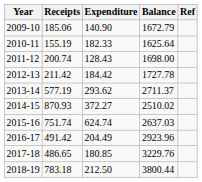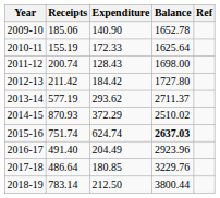2009-10 | Balance: 1672.79 -> 1652.78
2010-11 | Expenditure: 182.33 -> 172.33
2012-13 | Balance: 1727.78 -> 1727.80
2014-15 | Expenditure: 372.27 -> 372.29
2015-16 | Balance: normal -> bold
2016-17 | Receipts: 491.42 -> 491.40
2017-18 | Receipts: 486.65 -> 486.64
2018-19 | Receipts: 783.18 -> 783.14
